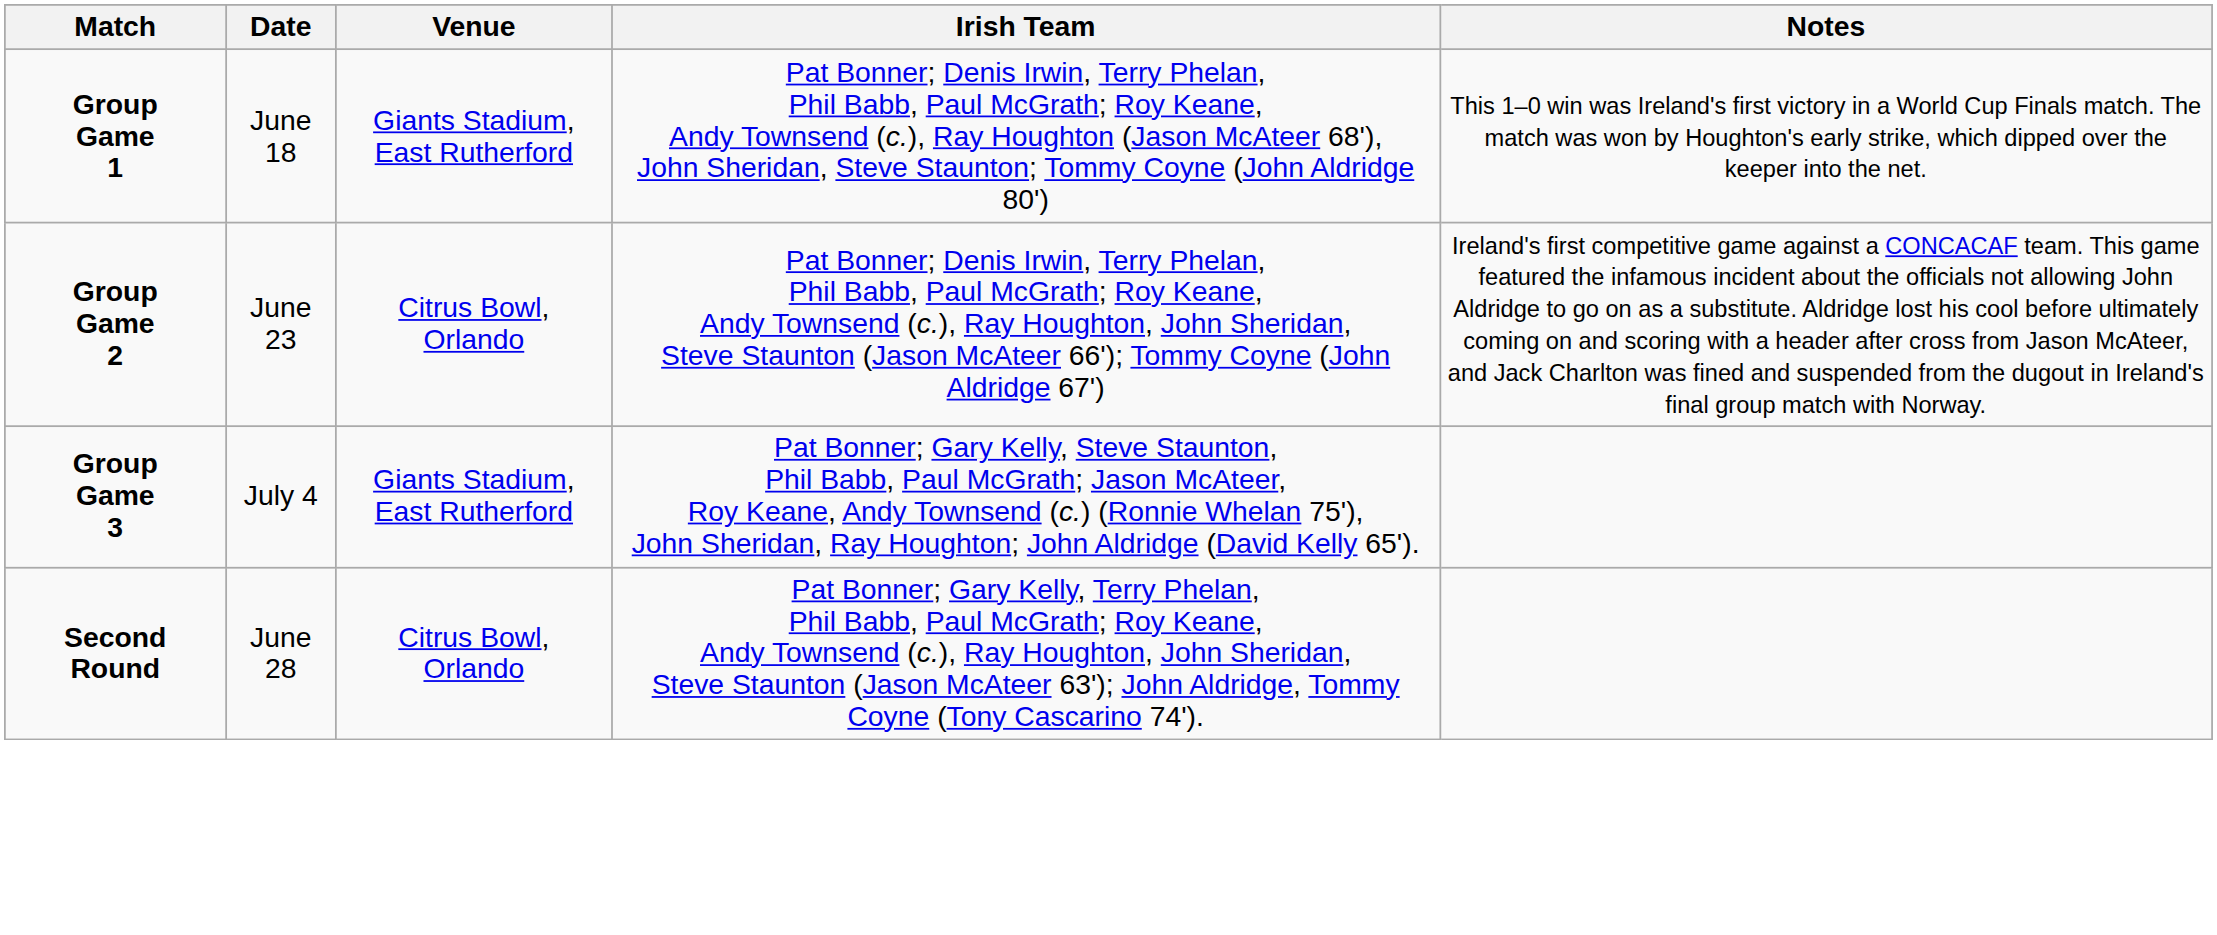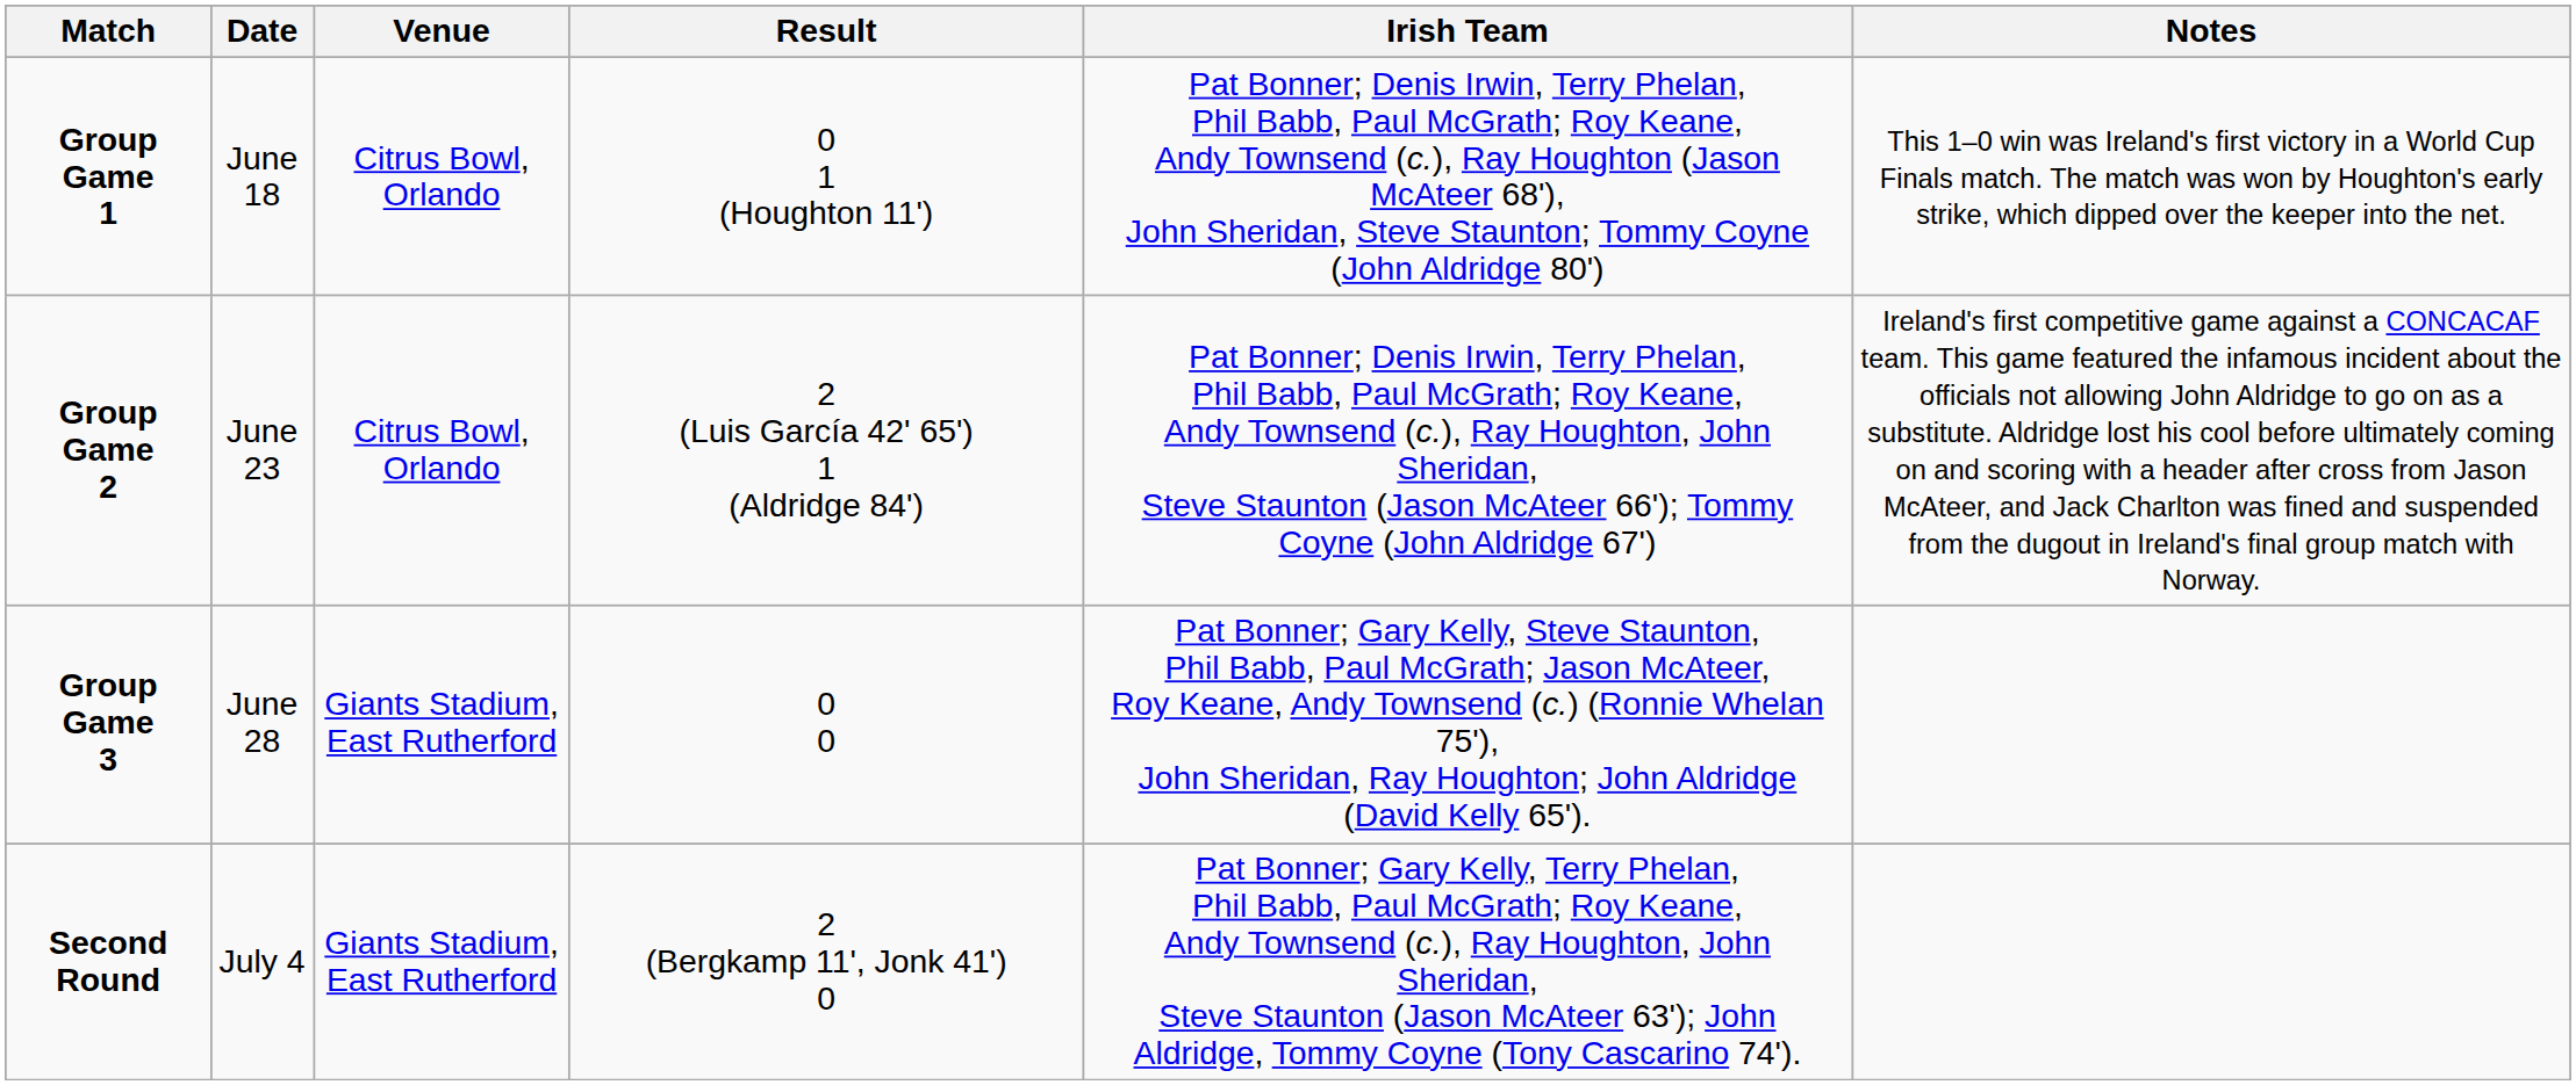+ column: Result | 0 1 (Houghton 11') | 2 (Luis García 42' 65') 1 (Aldridge 84') | 0 0 | 2 (Bergkamp 11', Jonk 41') 0
Group Game 1 | Venue: Giants Stadium, East Rutherford -> Citrus Bowl, Orlando
Group Game 3 | Date: July 4 -> June 28
Second Round | Date: June 28 -> July 4
Second Round | Venue: Citrus Bowl, Orlando -> Giants Stadium, East Rutherford
